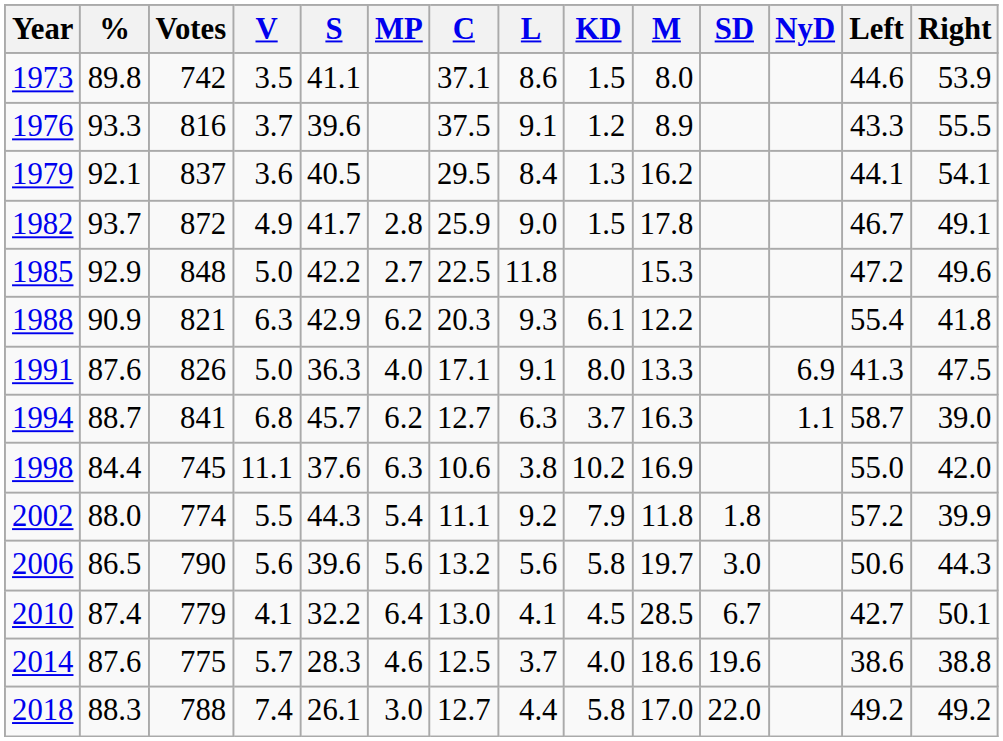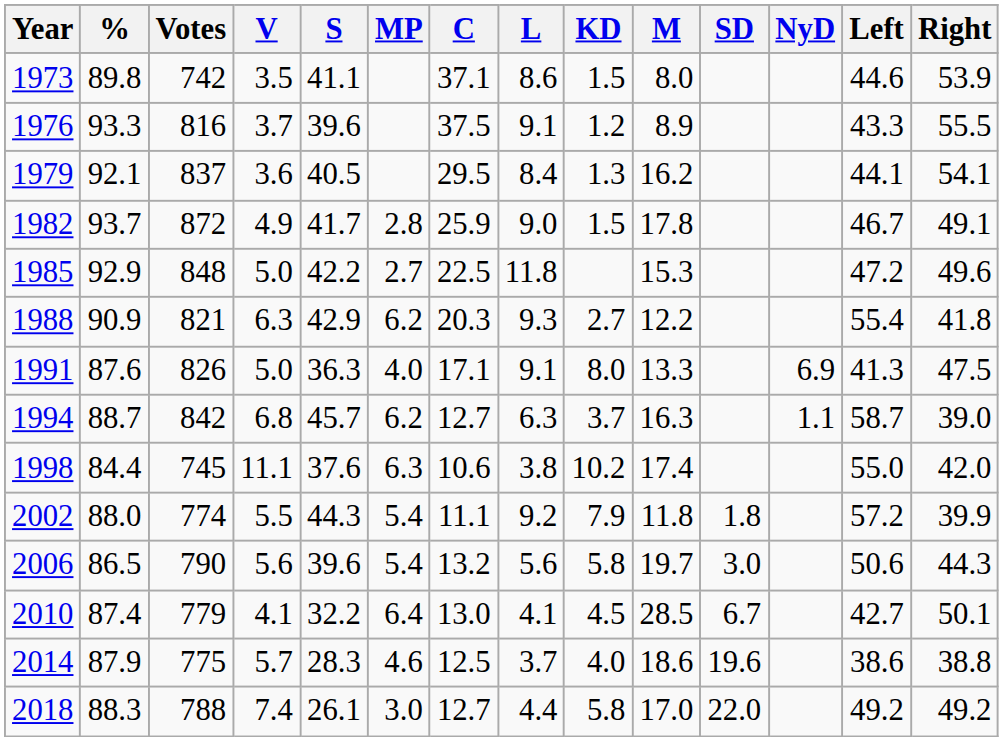1988 | KD: 6.1 -> 2.7
1994 | Votes: 841 -> 842
1998 | M: 16.9 -> 17.4
2006 | MP: 5.6 -> 5.4
2014 | %: 87.6 -> 87.9
